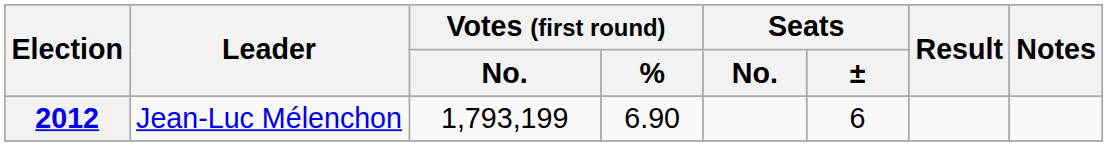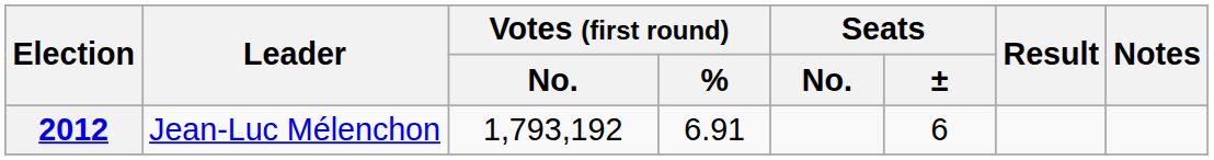2012 | Votes (first round) / No.: 1,793,199 -> 1,793,192
2012 | Votes (first round) / %: 6.90 -> 6.91
